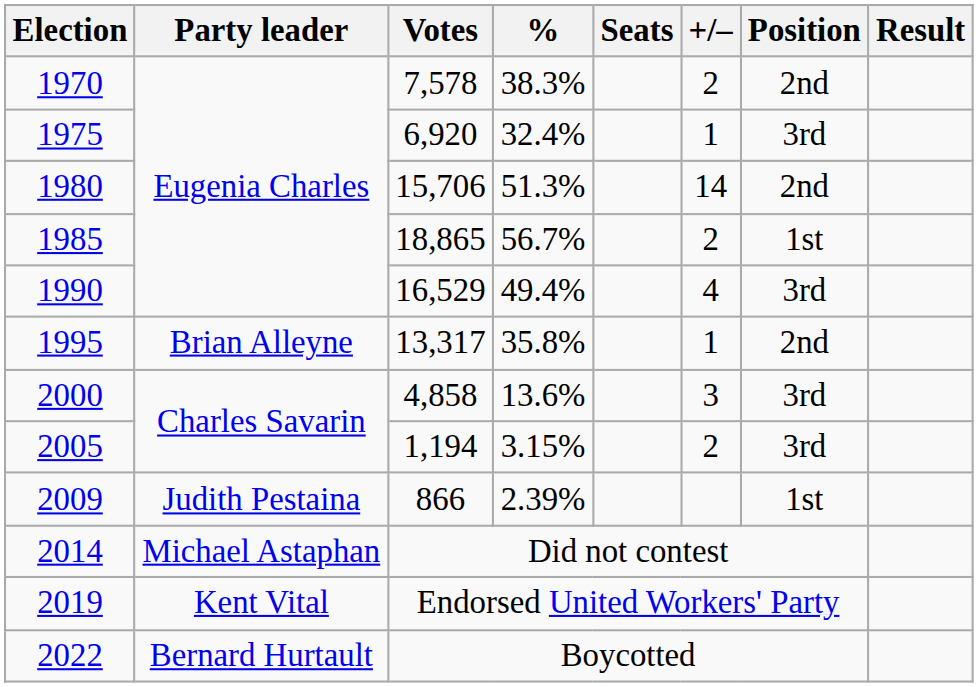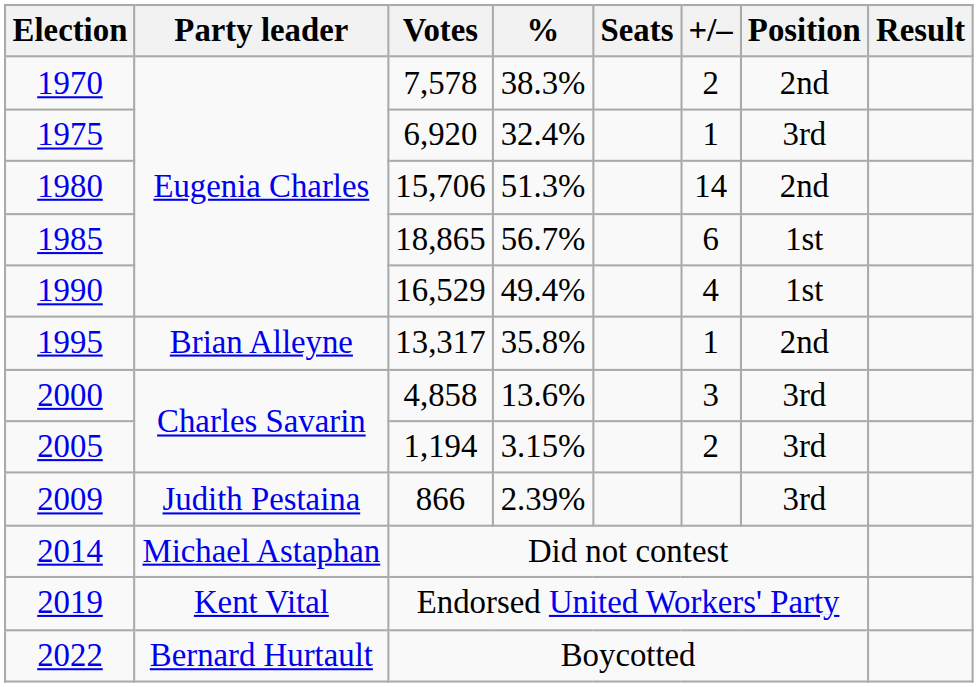1985 | +/–: 2 -> 6
1990 | Position: 3rd -> 1st
2009 | Position: 1st -> 3rd
